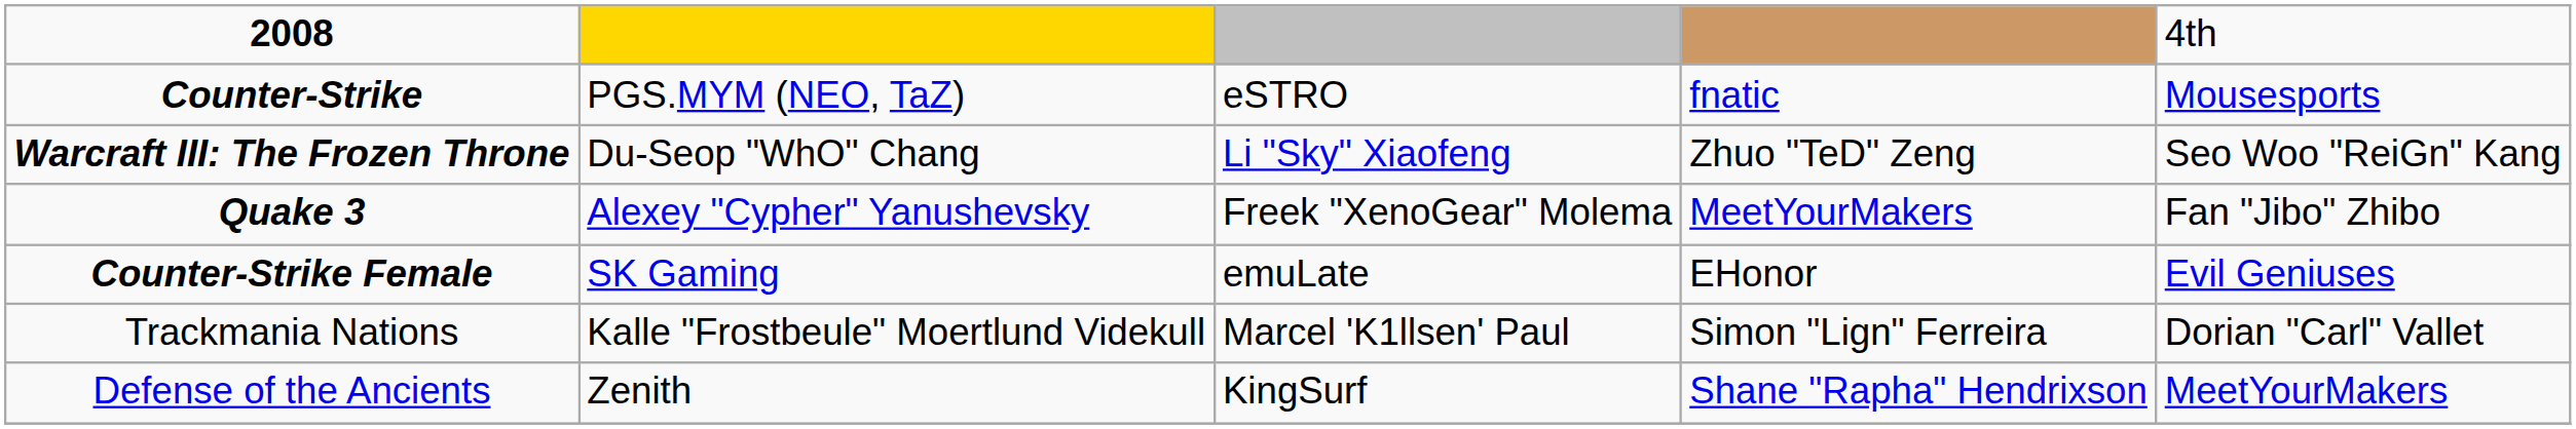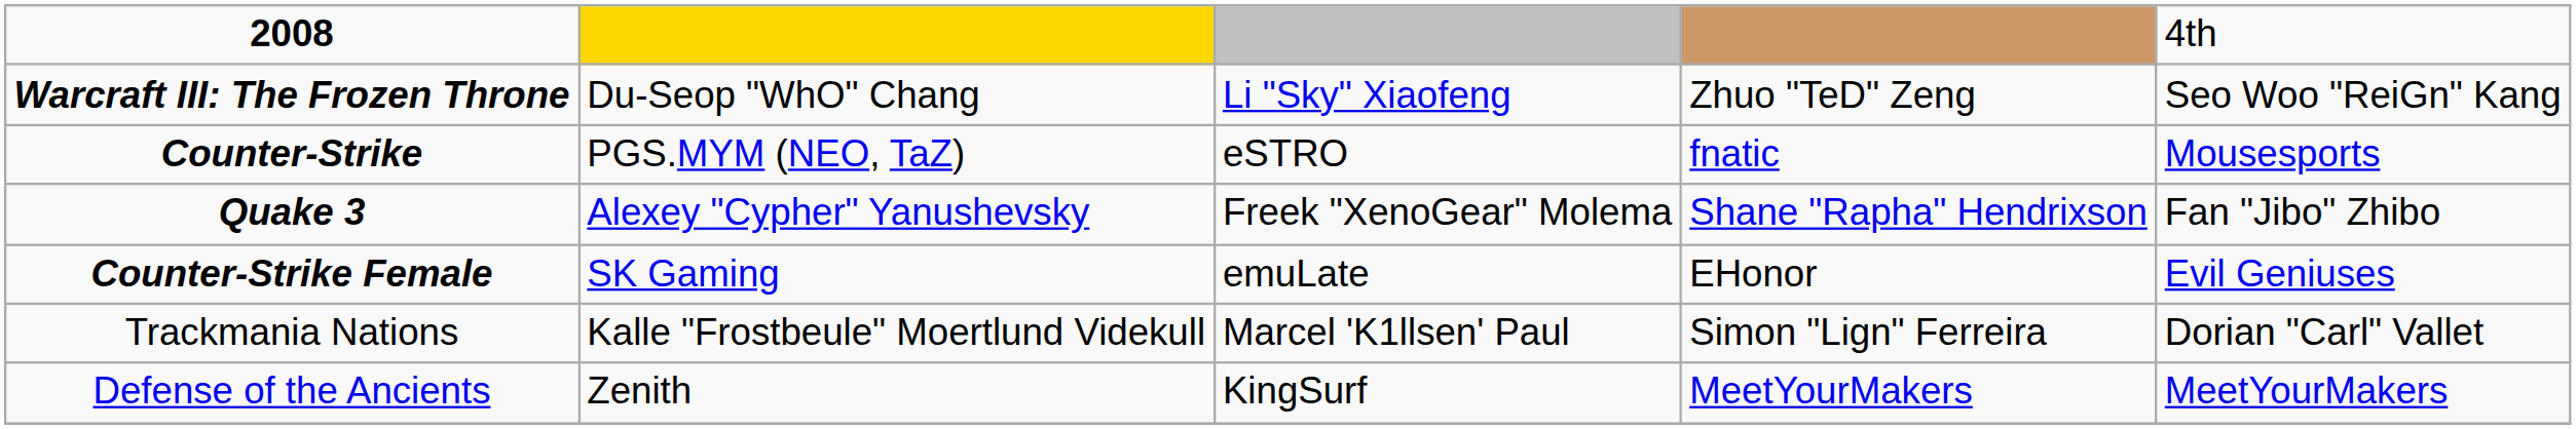rows swapped: Counter-Strike <-> Warcraft III: The Frozen Throne
Quake 3 | column 4: MeetYourMakers -> Shane "Rapha" Hendrixson
Defense of the Ancients | column 4: Shane "Rapha" Hendrixson -> MeetYourMakers
